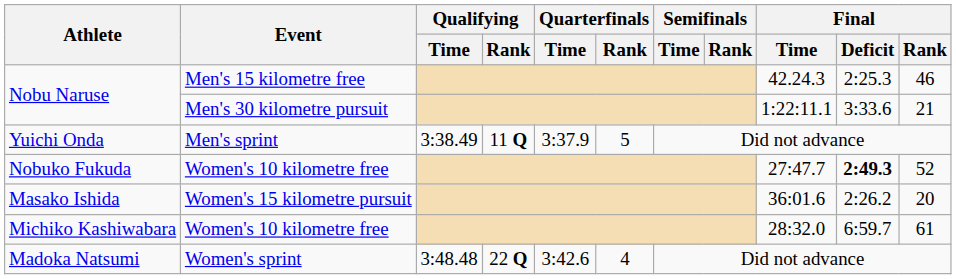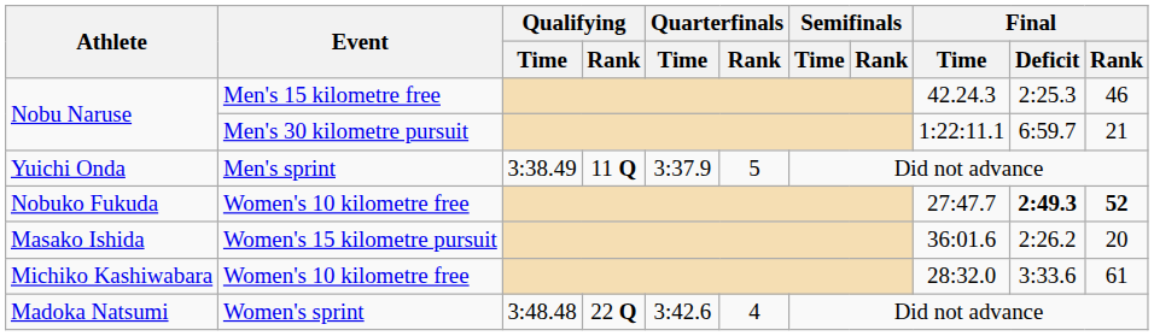Nobu Naruse / Men's 30 kilometre pursuit | Final / Deficit: 3:33.6 -> 6:59.7
Nobuko Fukuda | Final / Rank: normal -> bold
Michiko Kashiwabara | Final / Deficit: 6:59.7 -> 3:33.6
